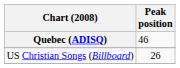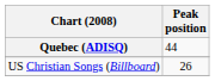Quebec (ADISQ) | Peak position: 46 -> 44
